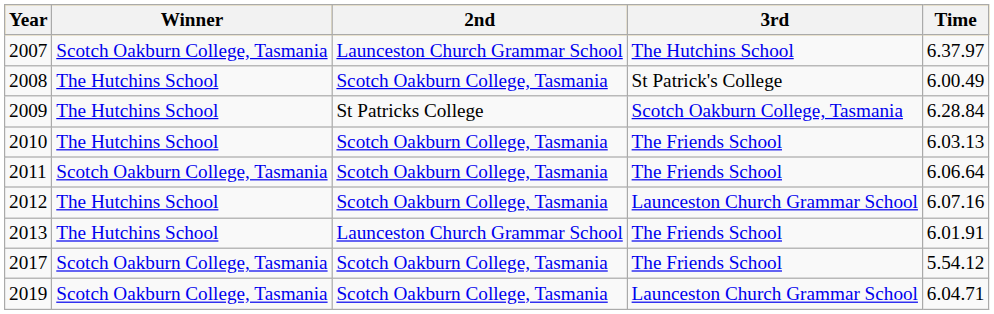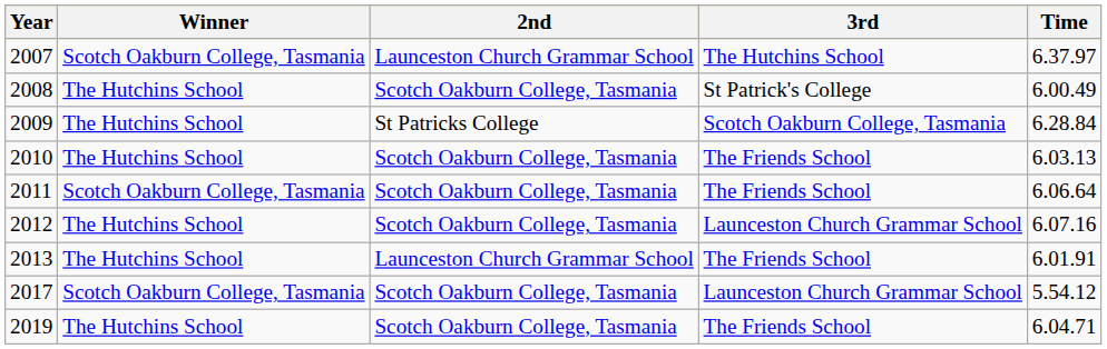2017 | 3rd: The Friends School -> Launceston Church Grammar School
2019 | Winner: Scotch Oakburn College, Tasmania -> The Hutchins School
2019 | 3rd: Launceston Church Grammar School -> The Friends School
